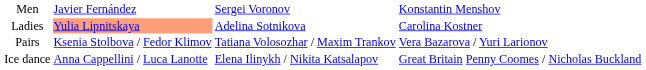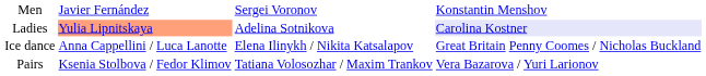Ladies | column 4: no background -> lavender background
rows swapped: Pairs <-> Ice dance
